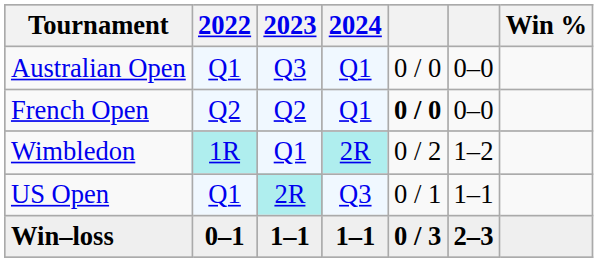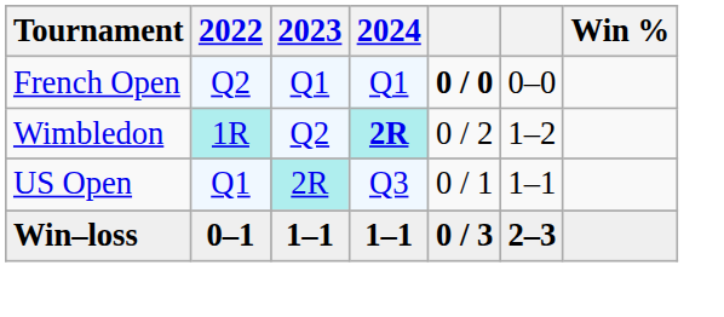- row: Australian Open | Q1 | Q3 | Q1 | 0 / 0 | 0–0
French Open | 2023: Q2 -> Q1
Wimbledon | 2023: Q1 -> Q2
Wimbledon | 2024: normal -> bold
